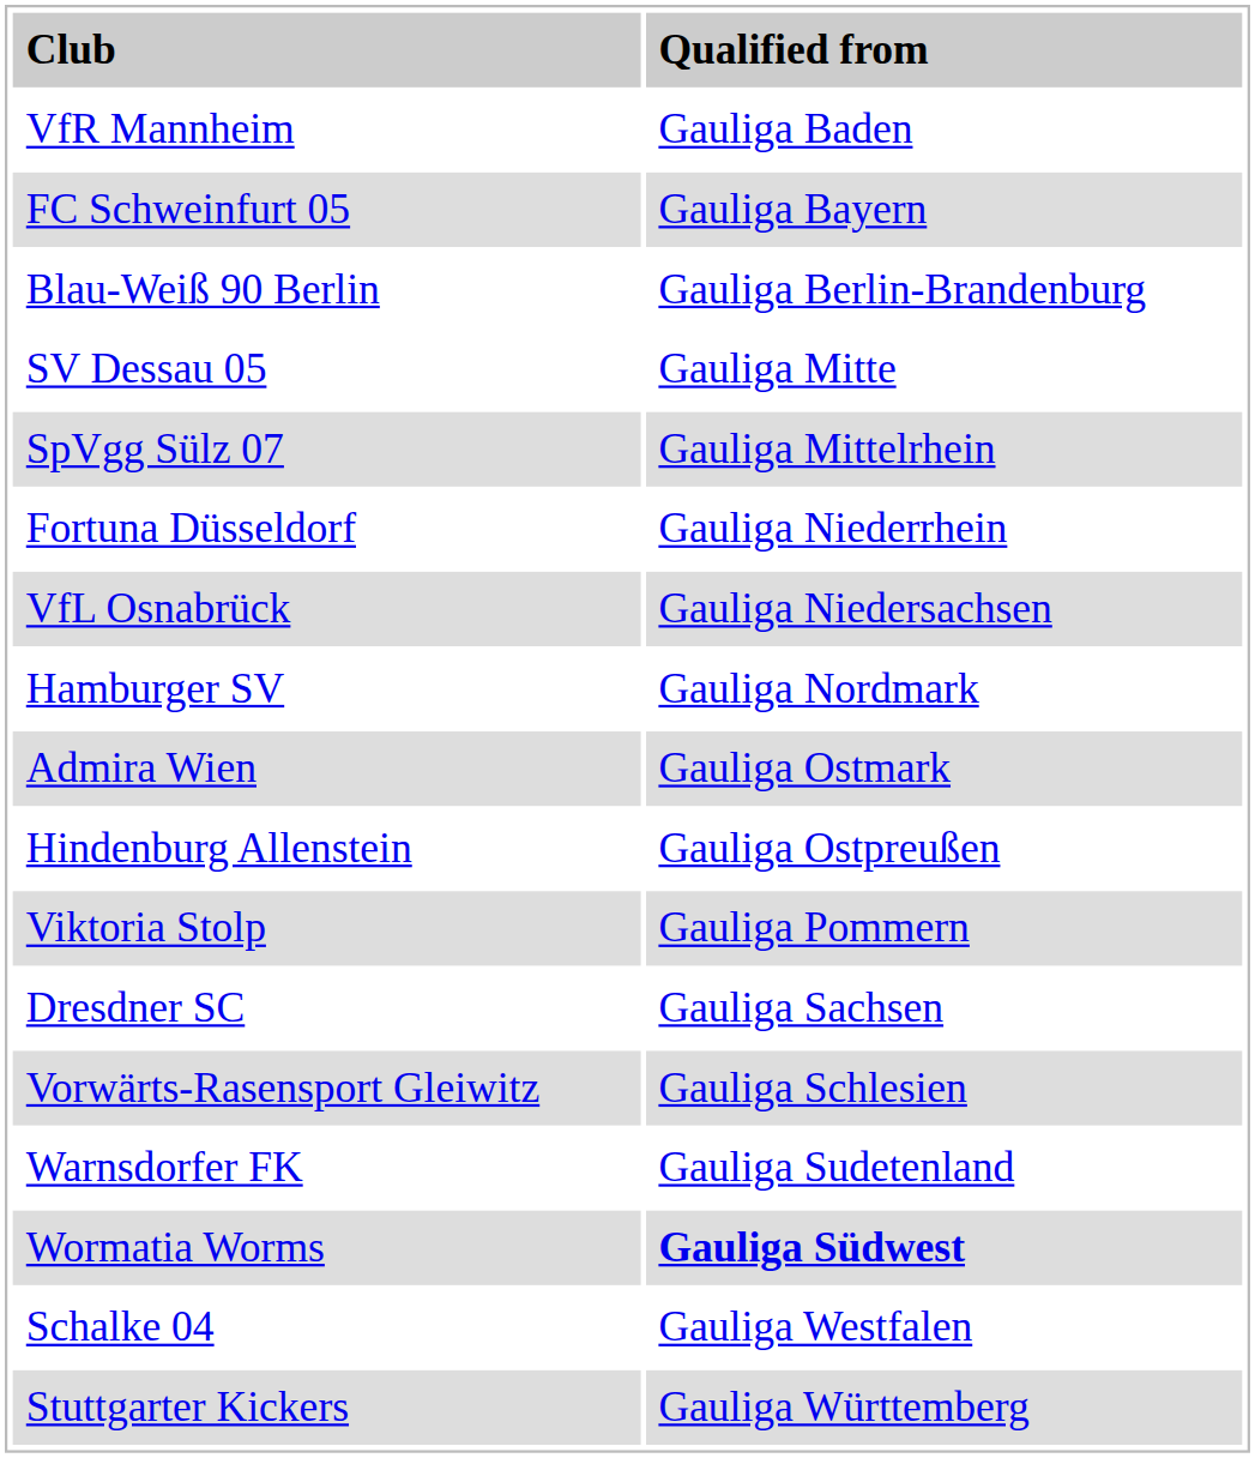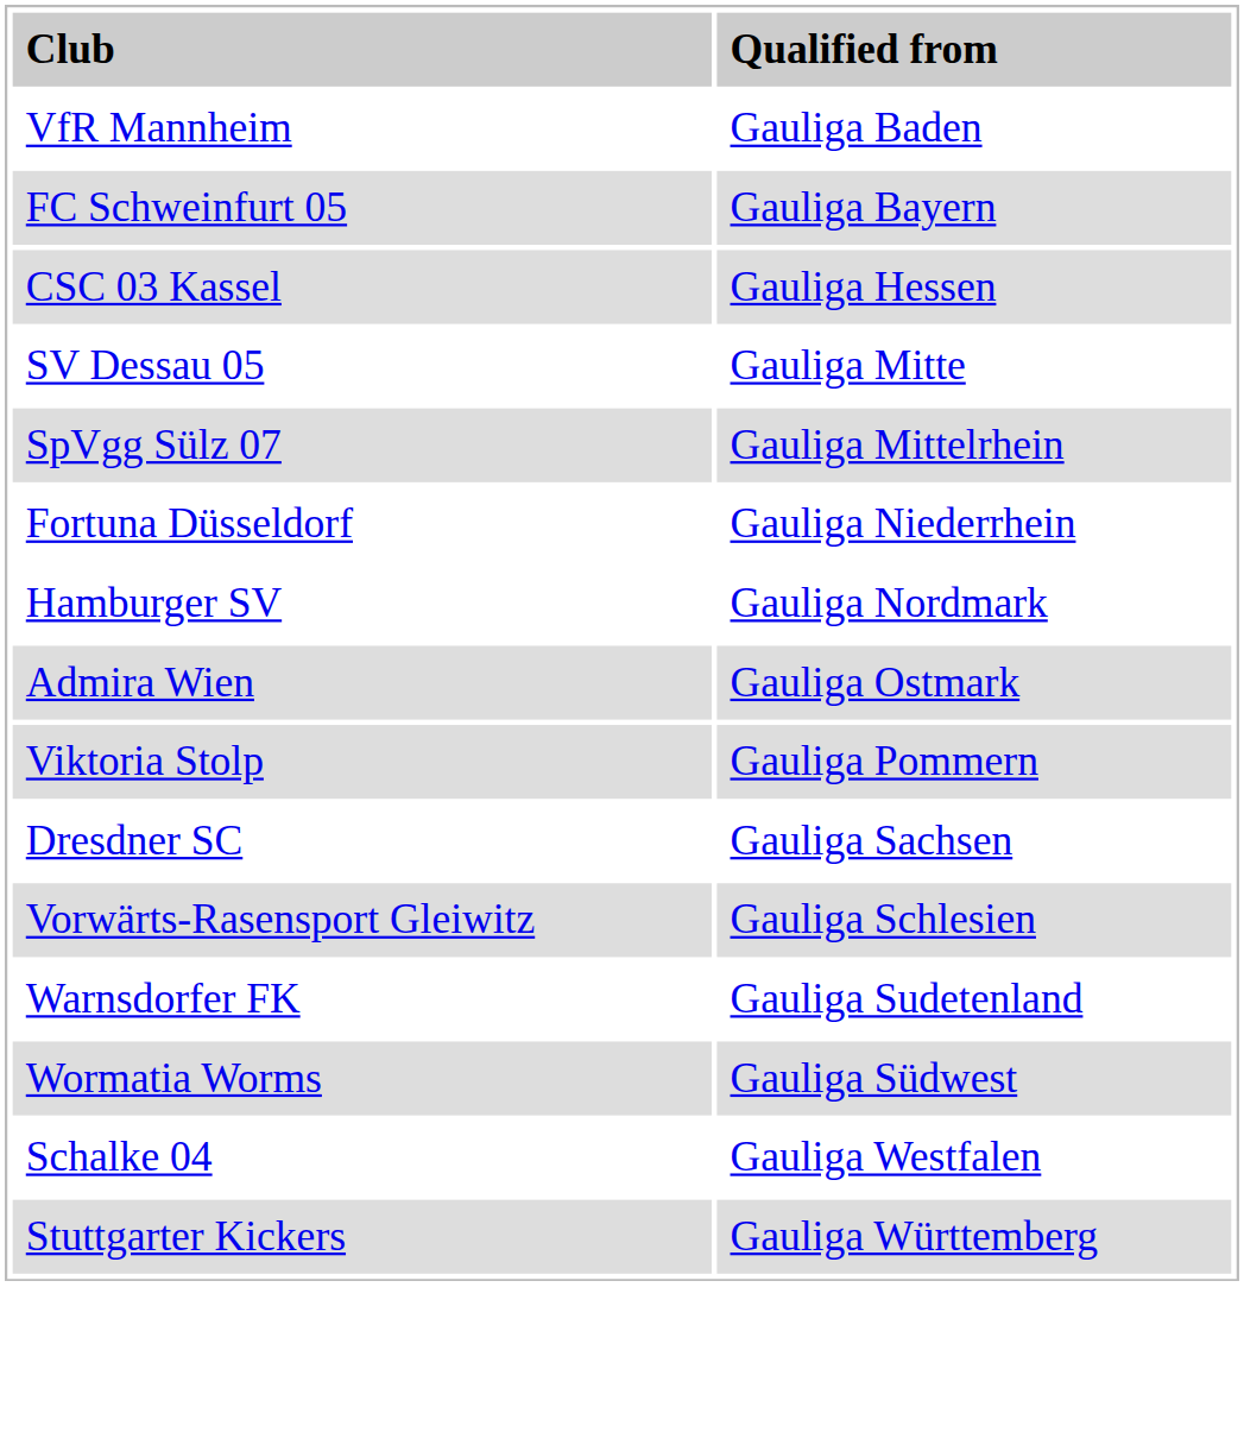- row: Blau-Weiß 90 Berlin | Gauliga Berlin-Brandenburg
+ row: CSC 03 Kassel | Gauliga Hessen
- row: VfL Osnabrück | Gauliga Niedersachsen
- row: Hindenburg Allenstein | Gauliga Ostpreußen
Wormatia Worms | column 2: bold -> normal
